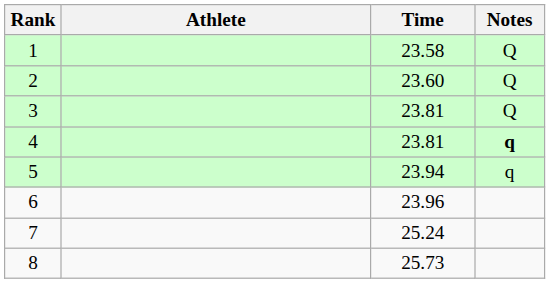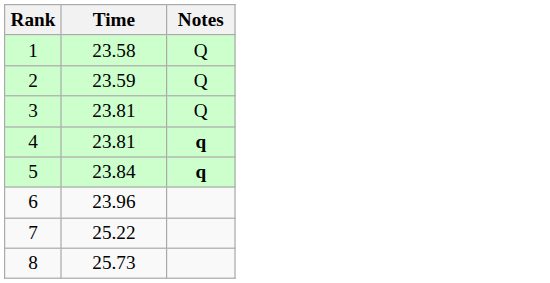- column: Athlete
2 | Time: 23.60 -> 23.59
5 | Time: 23.94 -> 23.84
5 | Notes: normal -> bold
7 | Time: 25.24 -> 25.22
